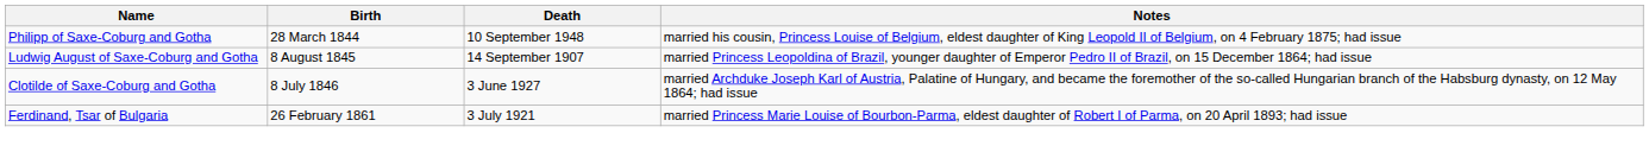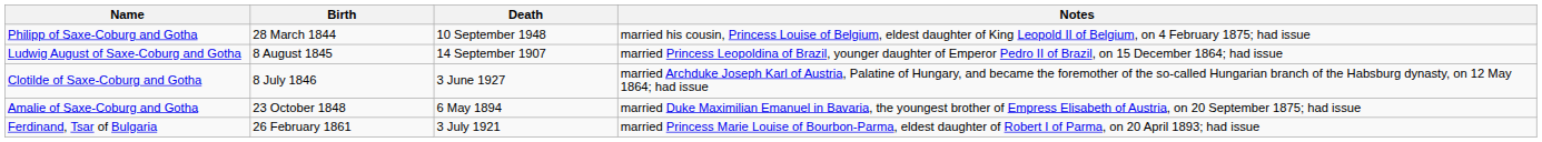+ row: Amalie of Saxe-Coburg and Gotha | 23 October 1848 | 6 May 1894 | married Duke Maximilian Emanuel in Bavaria, the youngest brother of Empress Elisabeth of Austria, on 20 September 1875; had issue
